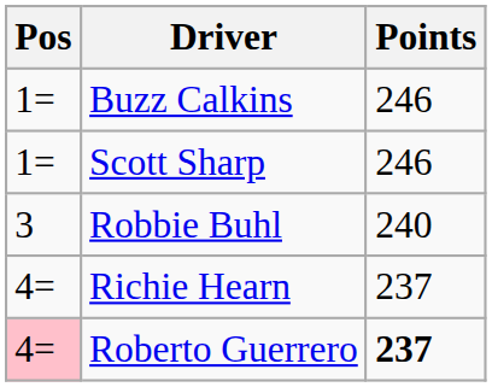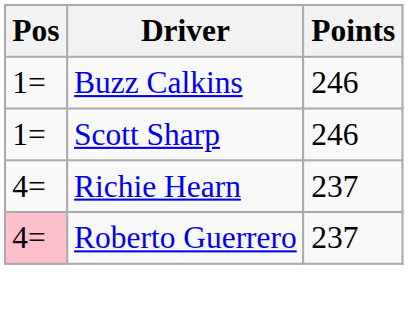- row: 3 | Robbie Buhl | 240
Roberto Guerrero | Points: bold -> normal
